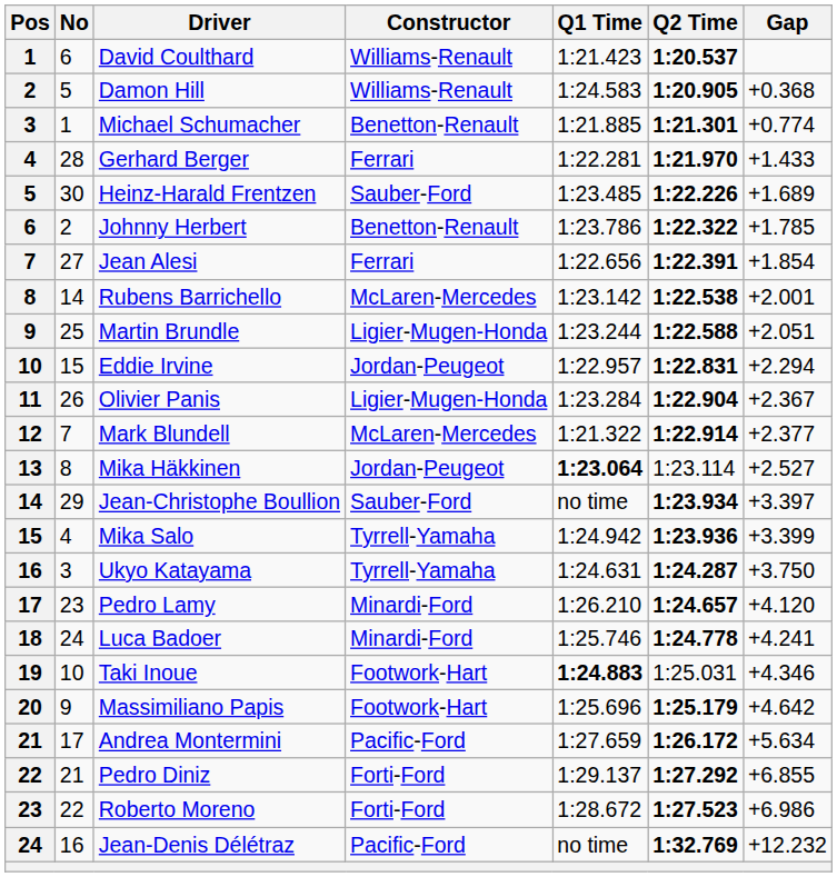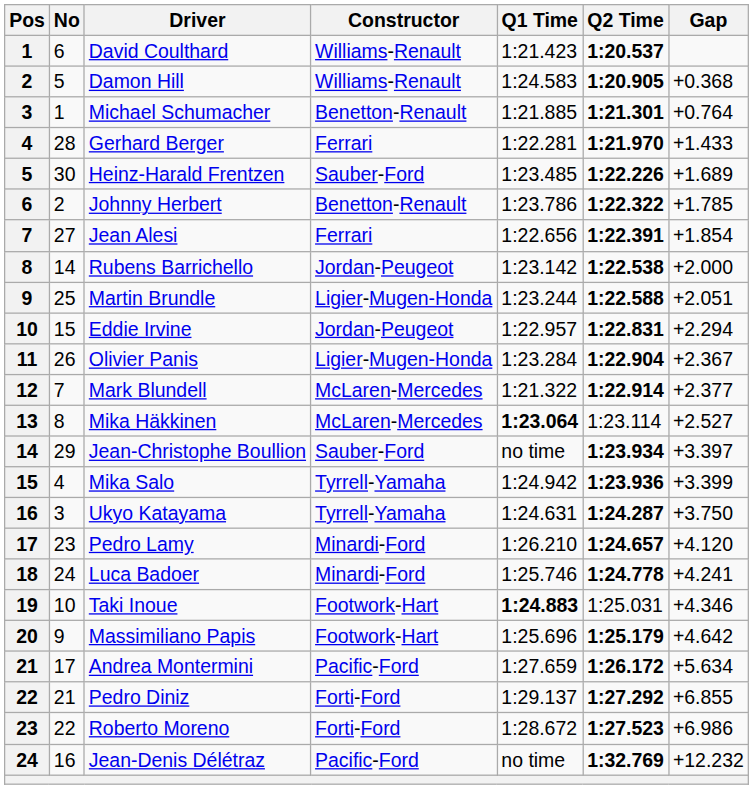Michael Schumacher | Gap: +0.774 -> +0.764
Rubens Barrichello | Constructor: McLaren-Mercedes -> Jordan-Peugeot
Rubens Barrichello | Gap: +2.001 -> +2.000
Mika Häkkinen | Constructor: Jordan-Peugeot -> McLaren-Mercedes
